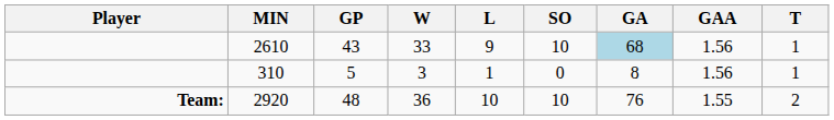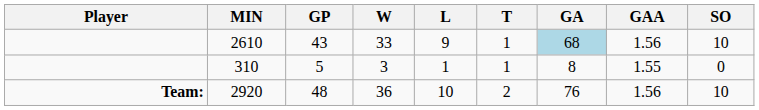columns swapped: T <-> SO
310 | GAA: 1.56 -> 1.55
2920 | GAA: 1.55 -> 1.56
